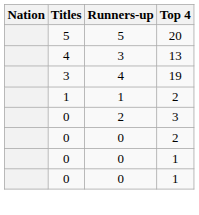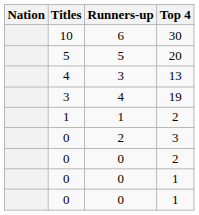+ row: 10 | 6 | 30
